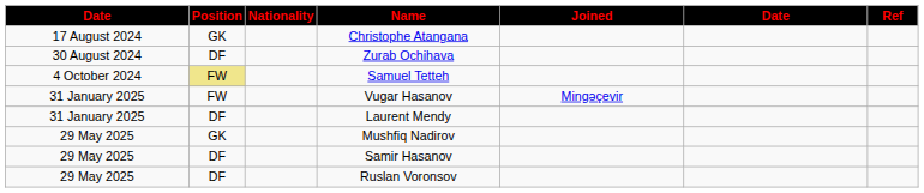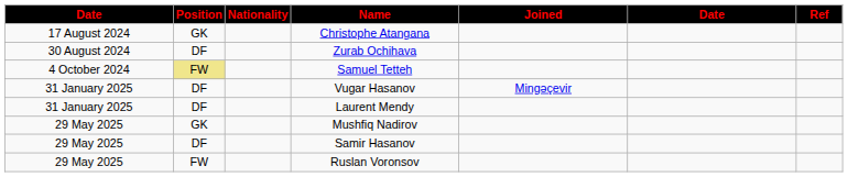Vugar Hasanov | Position: FW -> DF
Ruslan Voronsov | Position: DF -> FW
